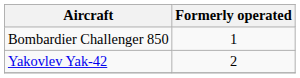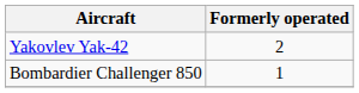rows swapped: Bombardier Challenger 850 <-> Yakovlev Yak-42
